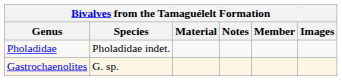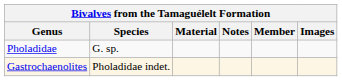Pholadidae | Species: Pholadidae indet. -> G. sp.
Gastrochaenolites | Species: G. sp. -> Pholadidae indet.
